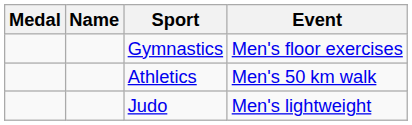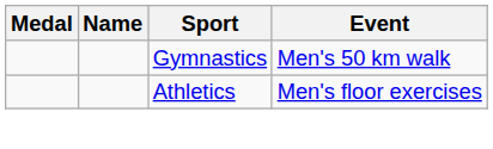Gymnastics | Event: Men's floor exercises -> Men's 50 km walk
Athletics | Event: Men's 50 km walk -> Men's floor exercises
- row: Judo | Men's lightweight
